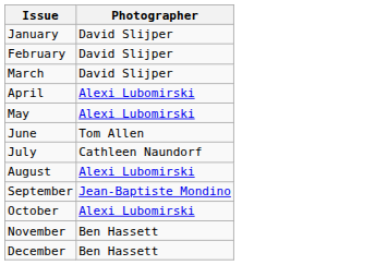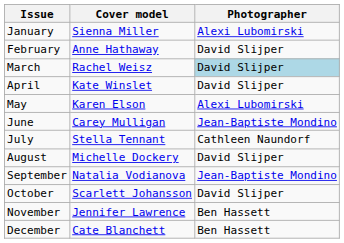+ column: Cover model | Sienna Miller | Anne Hathaway | Rachel Weisz | Kate Winslet | Karen Elson | Carey Mulligan | Stella Tennant | Michelle Dockery | Natalia Vodianova | Scarlett Johansson | Jennifer Lawrence | Cate Blanchett
January | Photographer: David Slijper -> Alexi Lubomirski
March | Photographer: no background -> lightblue background
April | Photographer: Alexi Lubomirski -> David Slijper
June | Photographer: Tom Allen -> Jean-Baptiste Mondino
August | Photographer: Alexi Lubomirski -> David Slijper
October | Photographer: Alexi Lubomirski -> David Slijper
